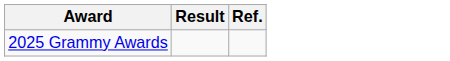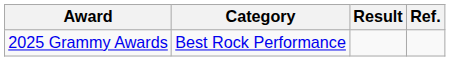+ column: Category | Best Rock Performance
